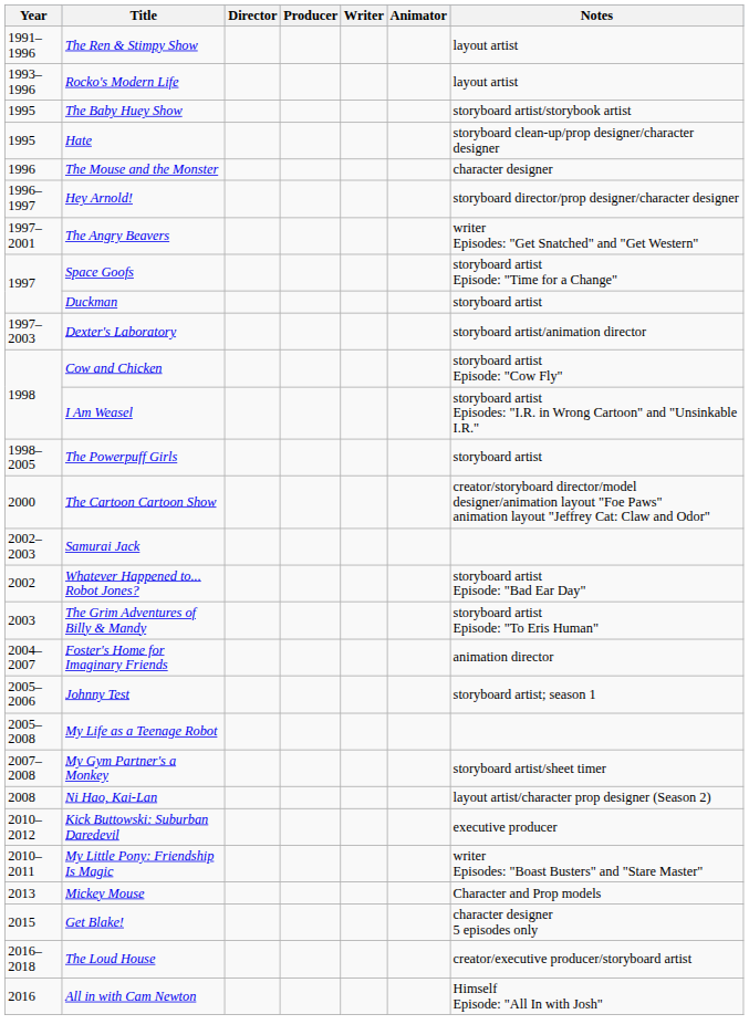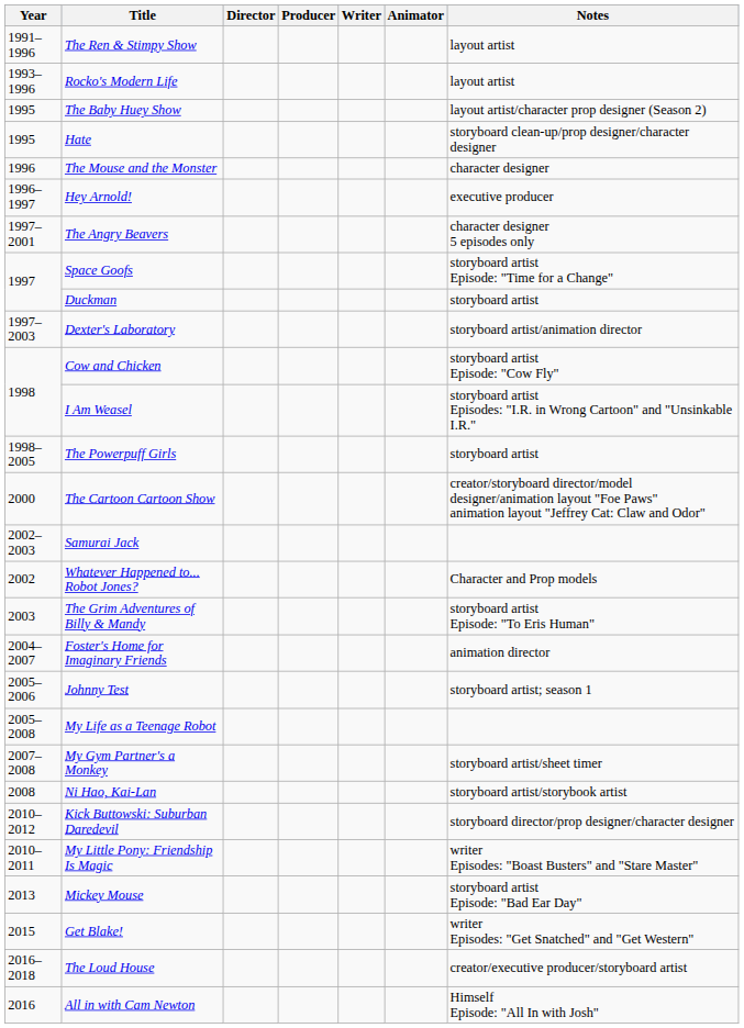The Baby Huey Show | Notes: storyboard artist/storybook artist -> layout artist/character prop designer (Season 2)
Hey Arnold! | Notes: storyboard director/prop designer/character designer -> executive producer
The Angry Beavers | Notes: writer Episodes: "Get Snatched" and "Get Western" -> character designer 5 episodes only
Whatever Happened to... Robot Jones? | Notes: storyboard artist Episode: "Bad Ear Day" -> Character and Prop models
Ni Hao, Kai-Lan | Notes: layout artist/character prop designer (Season 2) -> storyboard artist/storybook artist
Kick Buttowski: Suburban Daredevil | Notes: executive producer -> storyboard director/prop designer/character designer
Mickey Mouse | Notes: Character and Prop models -> storyboard artist Episode: "Bad Ear Day"
Get Blake! | Notes: character designer 5 episodes only -> writer Episodes: "Get Snatched" and "Get Western"
